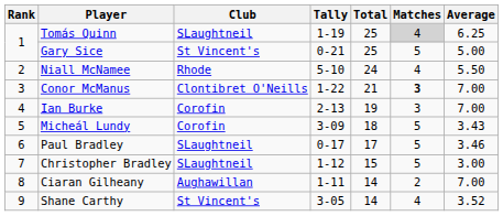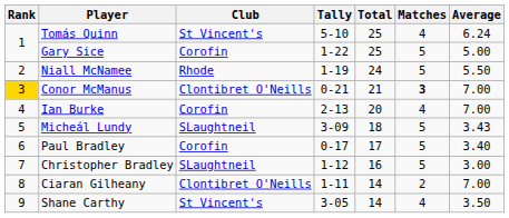Tomás Quinn | Club: SLaughtneil -> St Vincent's
Tomás Quinn | Tally: 1-19 -> 5-10
Tomás Quinn | Matches: lightgrey background -> no background
Tomás Quinn | Average: 6.25 -> 6.24
Gary Sice | Club: St Vincent's -> Corofin
Gary Sice | Tally: 0-21 -> 1-22
Niall McNamee | Tally: 5-10 -> 1-19
Niall McNamee | Matches: 4 -> 5
Conor McManus | Rank: no background -> gold background
Conor McManus | Tally: 1-22 -> 0-21
Ian Burke | Total: 19 -> 20
Ian Burke | Matches: 3 -> 4
Micheál Lundy | Club: Corofin -> SLaughtneil
Paul Bradley | Club: SLaughtneil -> Corofin
Paul Bradley | Average: 3.46 -> 3.40
Christopher Bradley | Total: 15 -> 16
Ciaran Gilheany | Club: Aughawillan -> Clontibret O'Neills
Shane Carthy | Average: 3.52 -> 3.50
